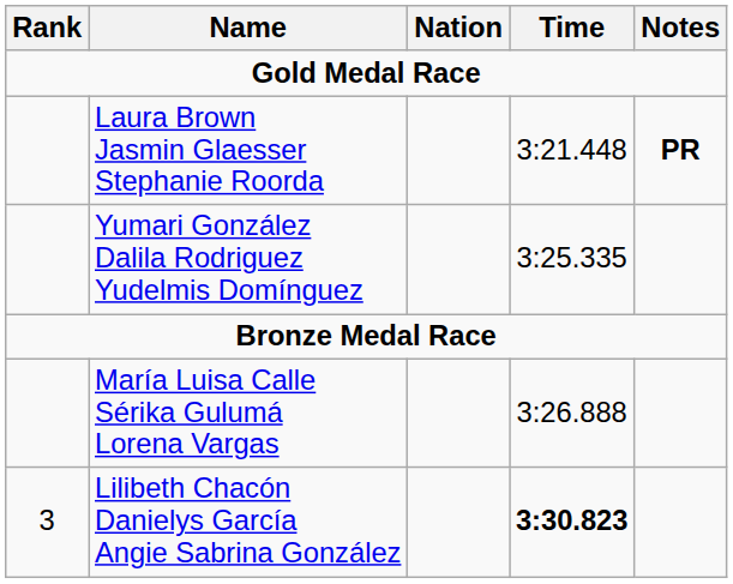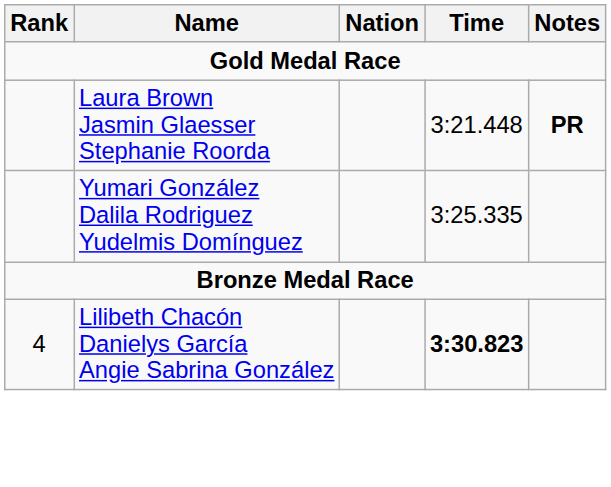- row: María Luisa Calle Sérika Gulumá Lorena Vargas | 3:26.888
Lilibeth Chacón Danielys García Angie Sabrina González | Rank: 3 -> 4
